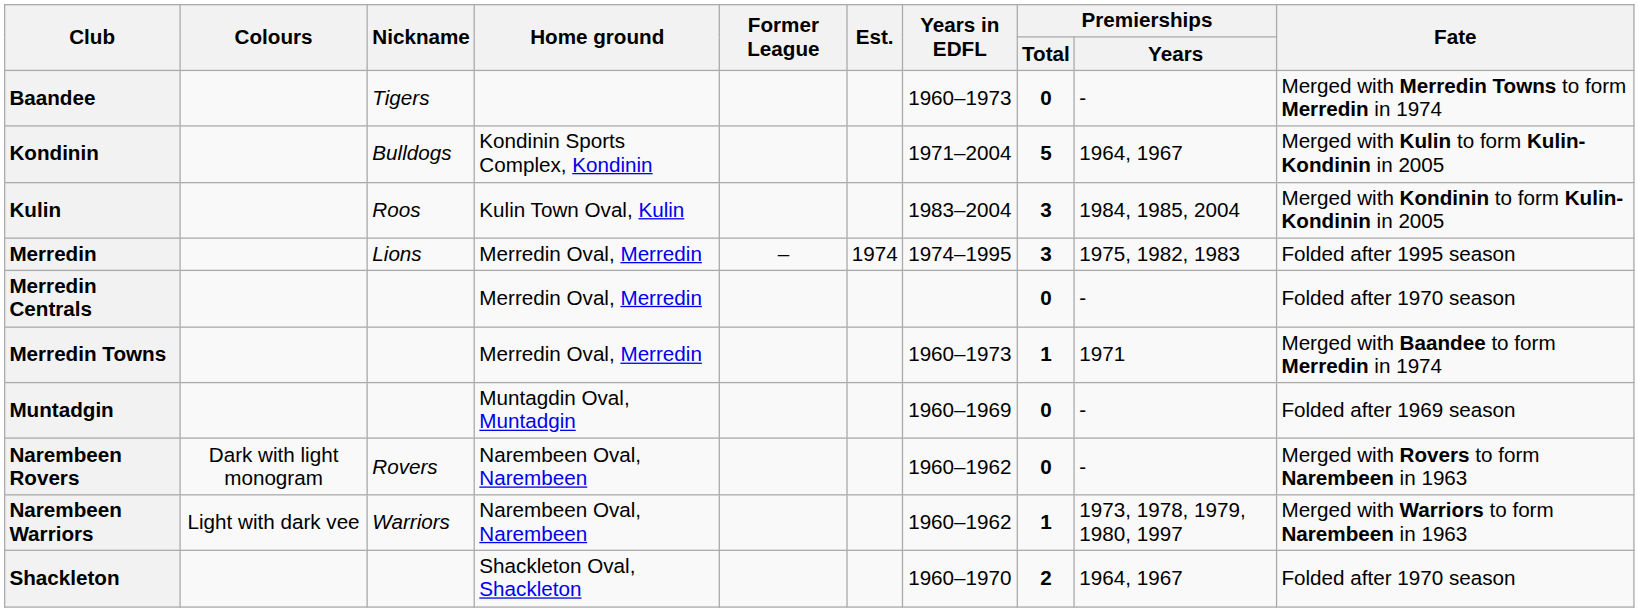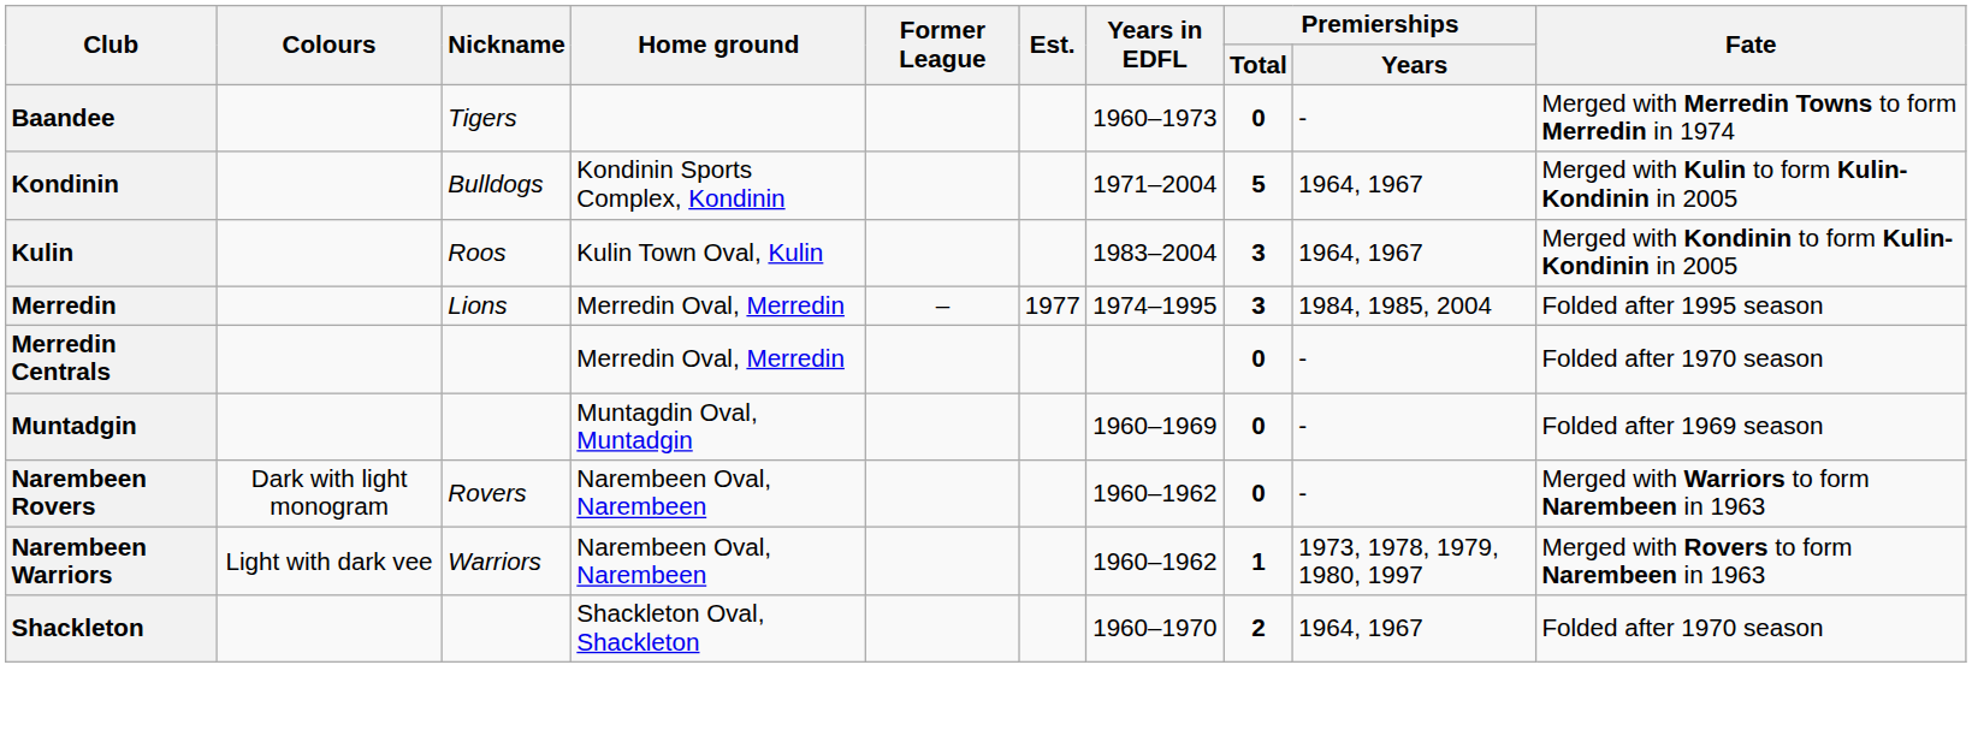Kulin | Premierships / Years: 1984, 1985, 2004 -> 1964, 1967
Merredin | Est.: 1974 -> 1977
Merredin | Premierships / Years: 1975, 1982, 1983 -> 1984, 1985, 2004
- row: Merredin Towns | Merredin Oval, Merredin | 1960–1973 | 1 | 1971 | Merged with Baandee to form Merredin in 1974
Narembeen Rovers | Fate: Merged with Rovers to form Narembeen in 1963 -> Merged with Warriors to form Narembeen in 1963
Narembeen Warriors | Fate: Merged with Warriors to form Narembeen in 1963 -> Merged with Rovers to form Narembeen in 1963
